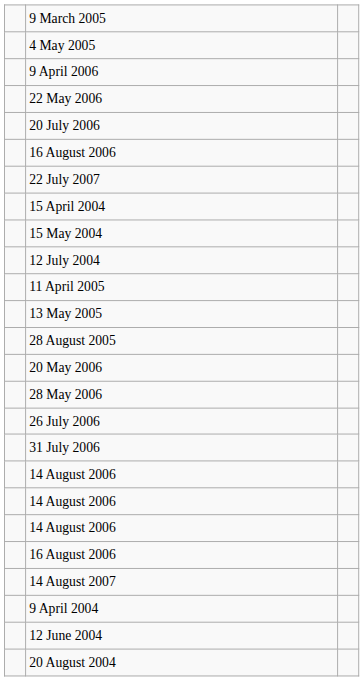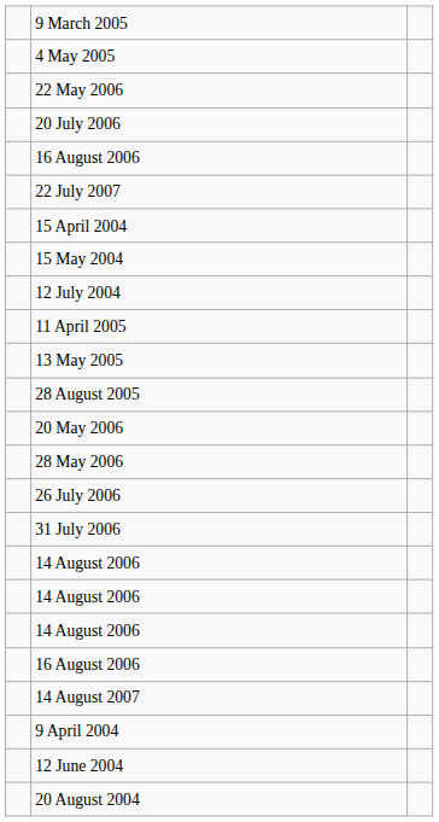- row: 9 April 2006
